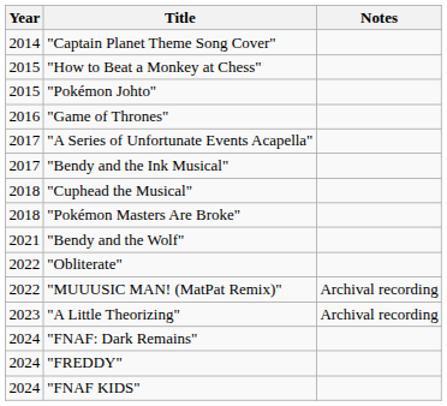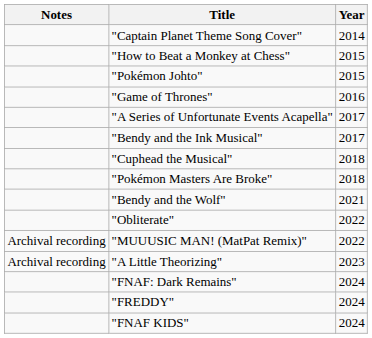columns swapped: Year <-> Notes
